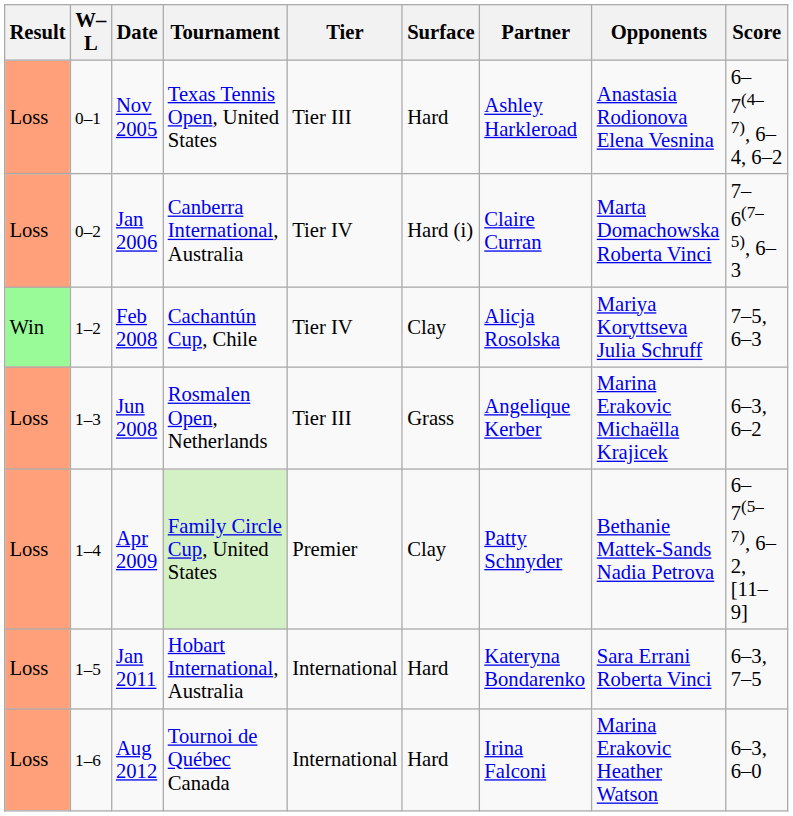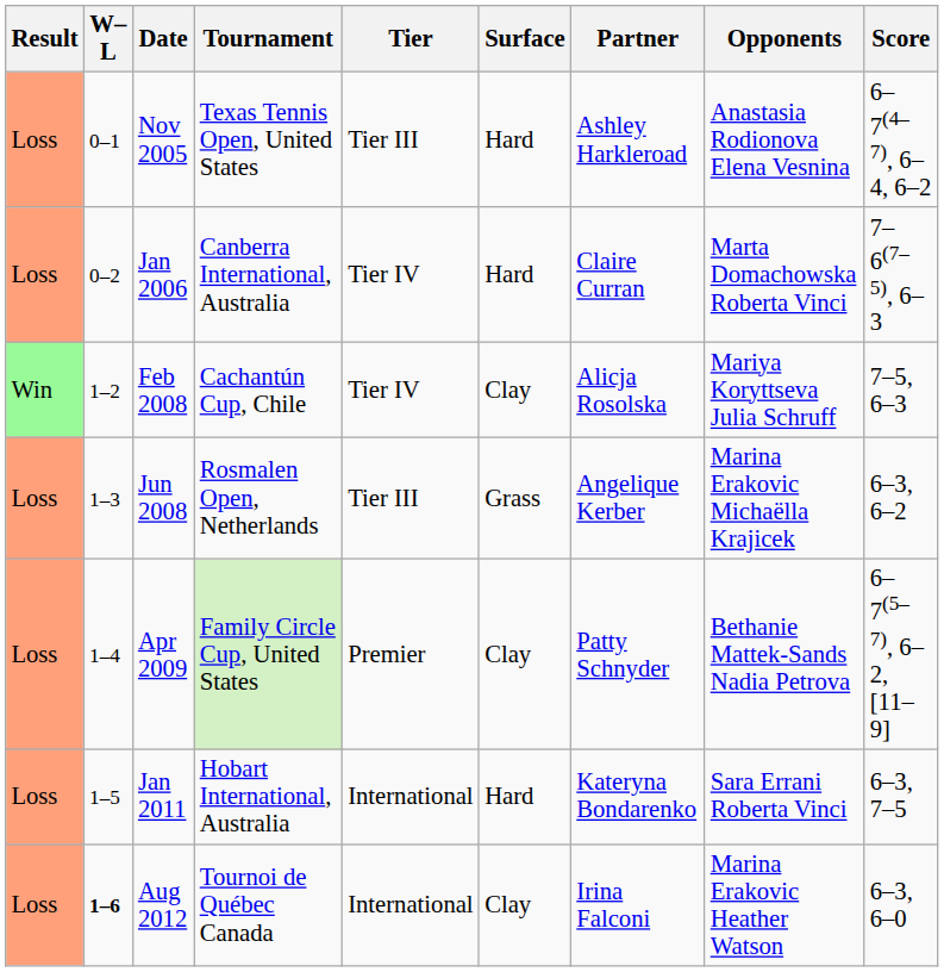Jan 2006 | Surface: Hard (i) -> Hard
Aug 2012 | W–L: normal -> bold
Aug 2012 | Surface: Hard -> Clay
